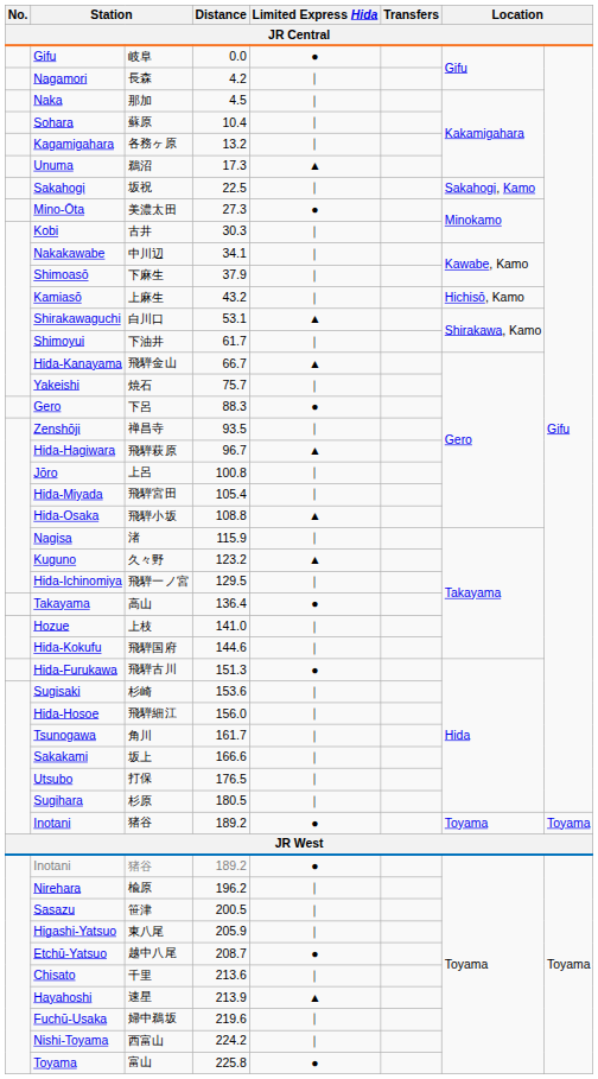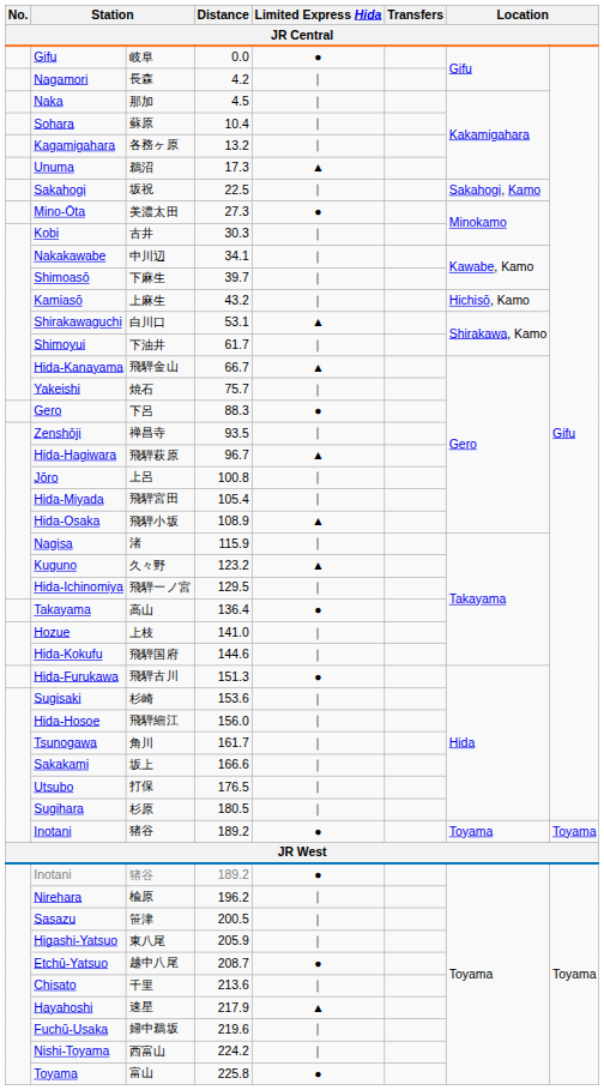Shimoasō | Distance: 37.9 -> 39.7
Hida-Osaka | Distance: 108.8 -> 108.9
Hayahoshi | Distance: 213.9 -> 217.9
